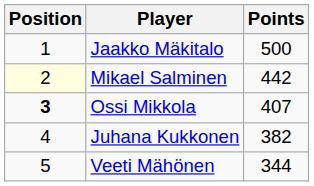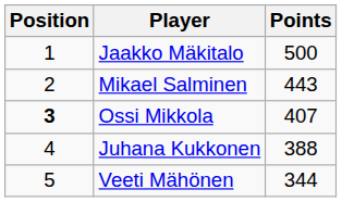Mikael Salminen | Position: lightyellow background -> no background
Mikael Salminen | Points: 442 -> 443
Juhana Kukkonen | Points: 382 -> 388
